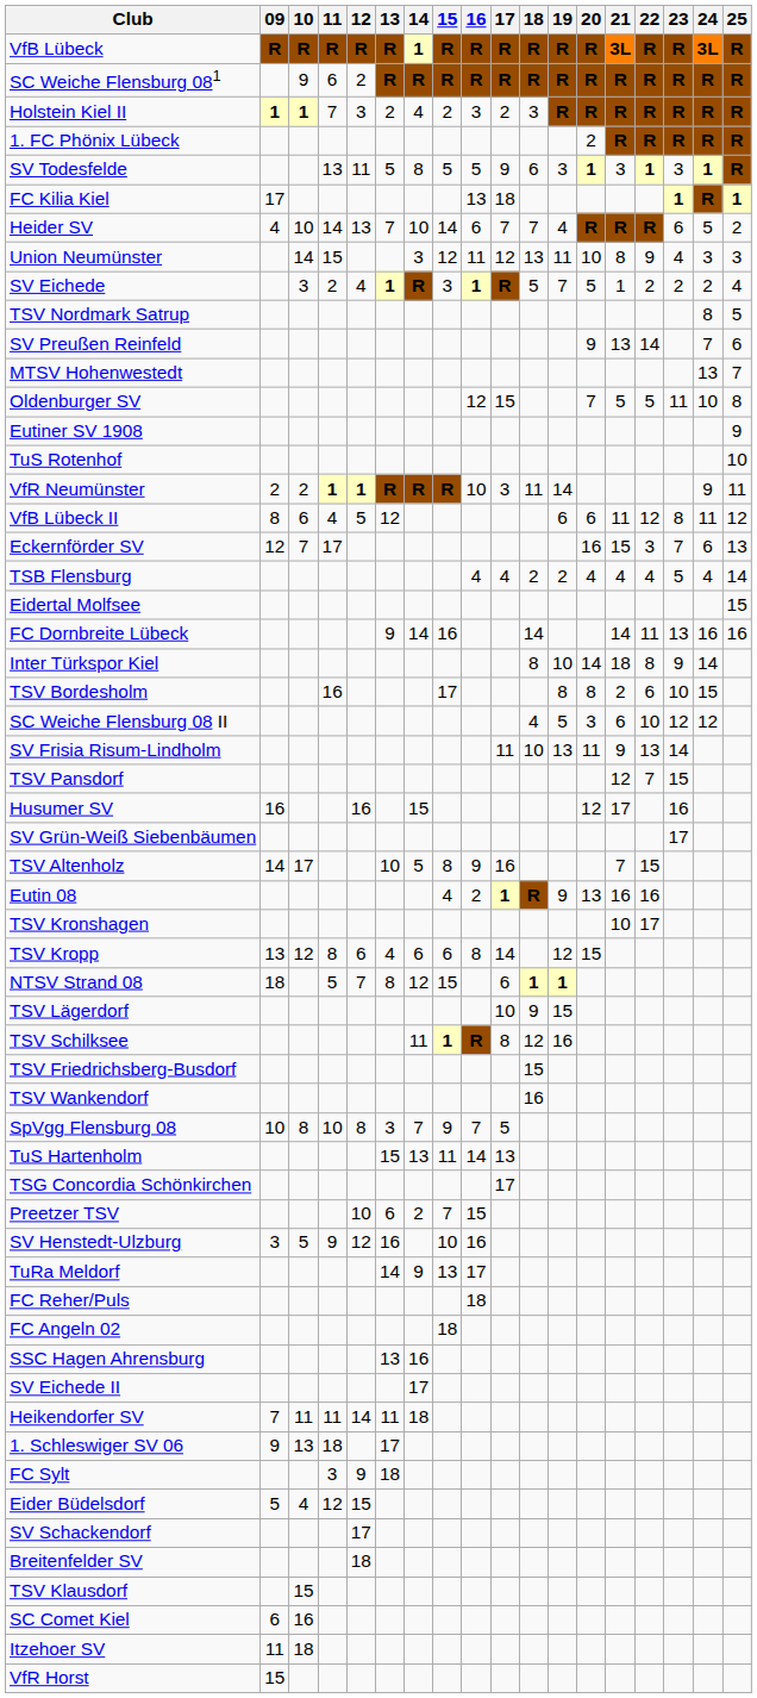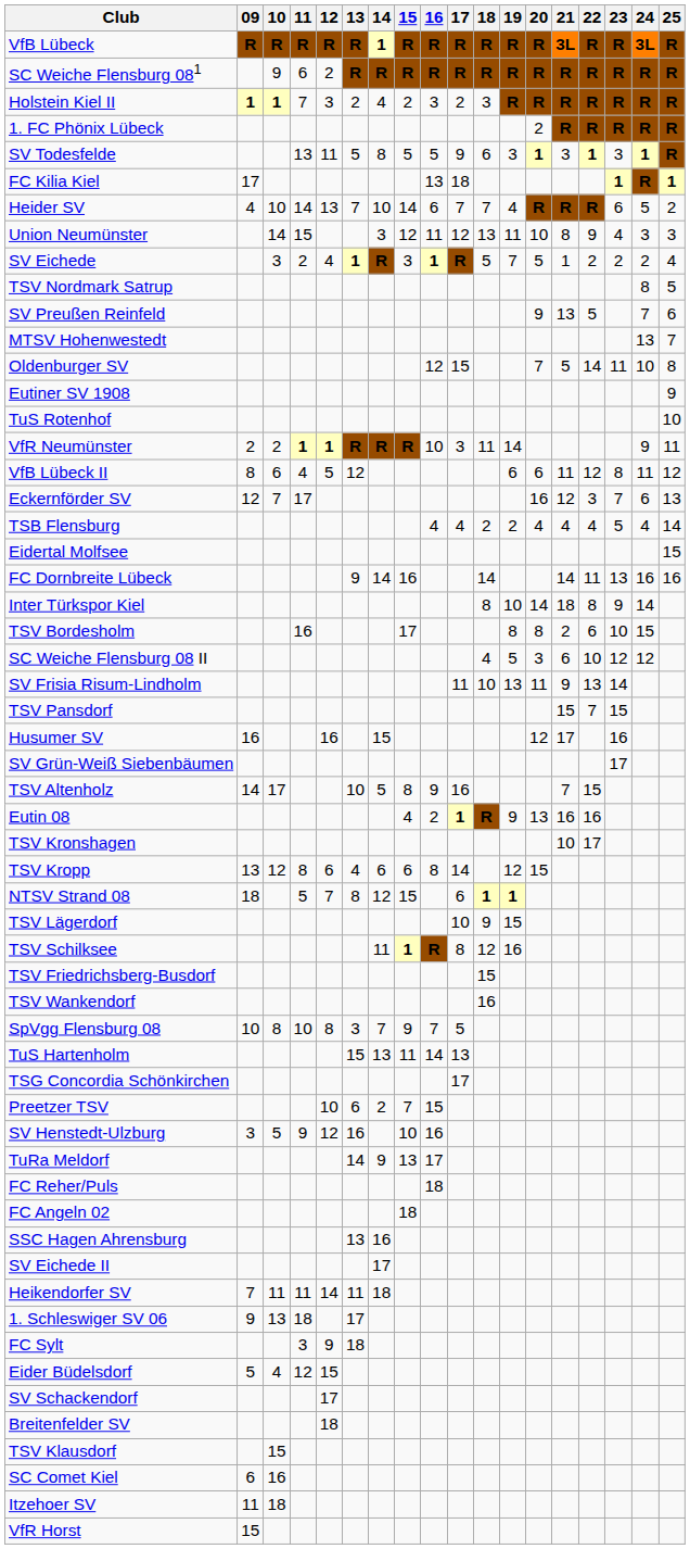SV Preußen Reinfeld | 22: 14 -> 5
Oldenburger SV | 22: 5 -> 14
Eckernförder SV | 21: 15 -> 12
TSV Pansdorf | 21: 12 -> 15
